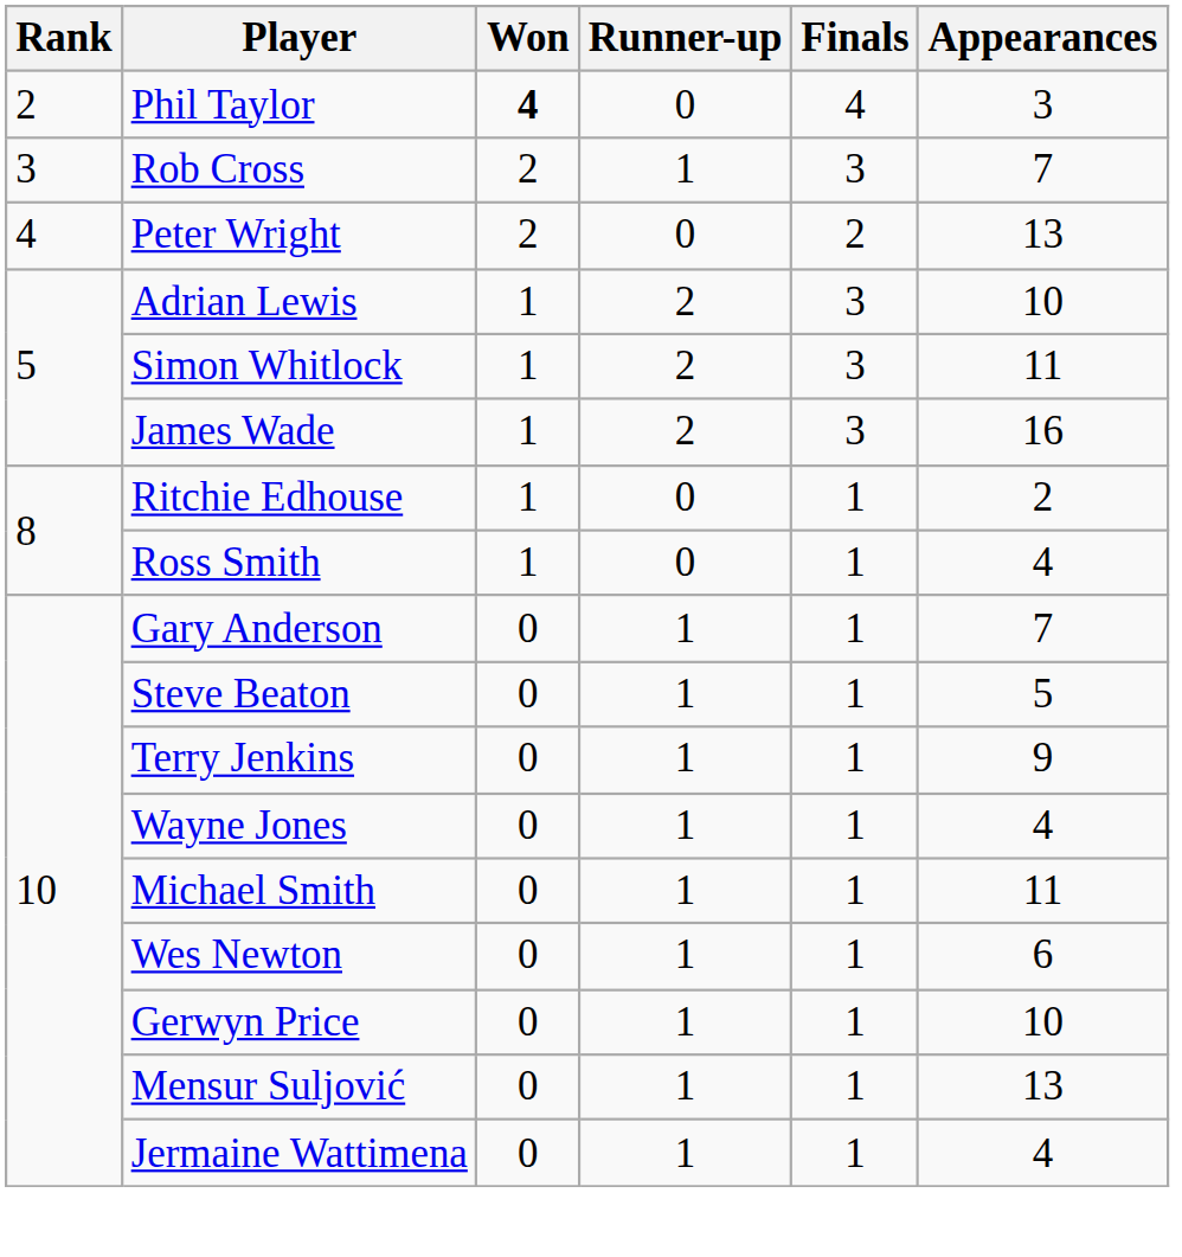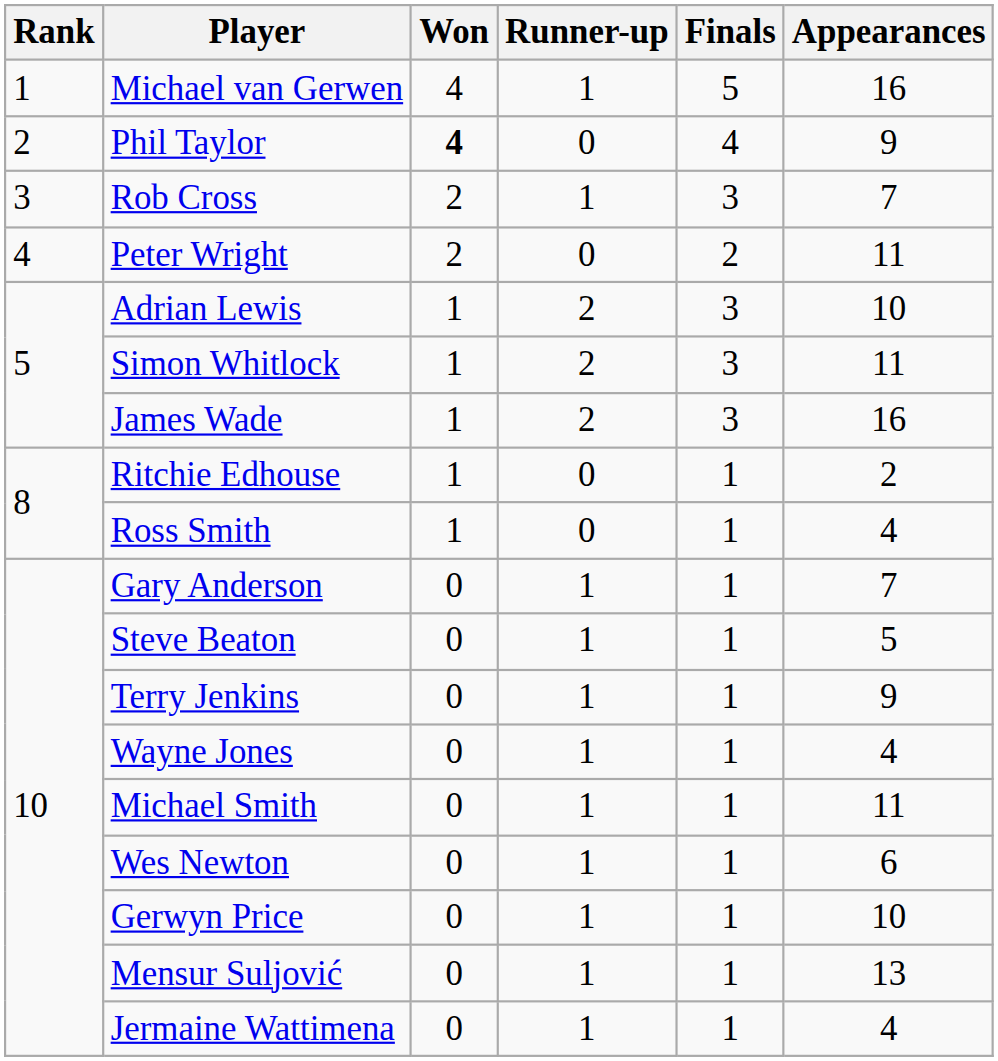+ row: 1 | Michael van Gerwen | 4 | 1 | 5 | 16
Phil Taylor | Appearances: 3 -> 9
Peter Wright | Appearances: 13 -> 11
